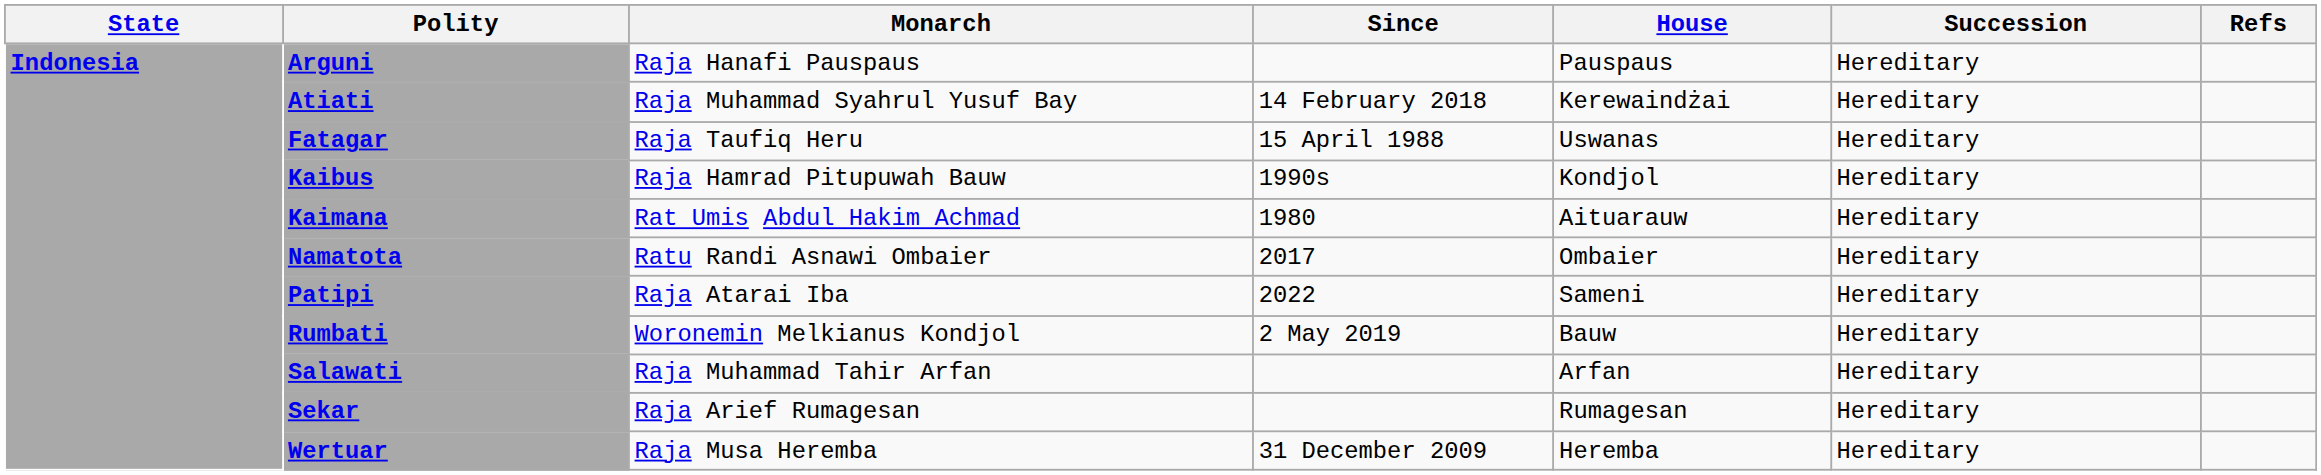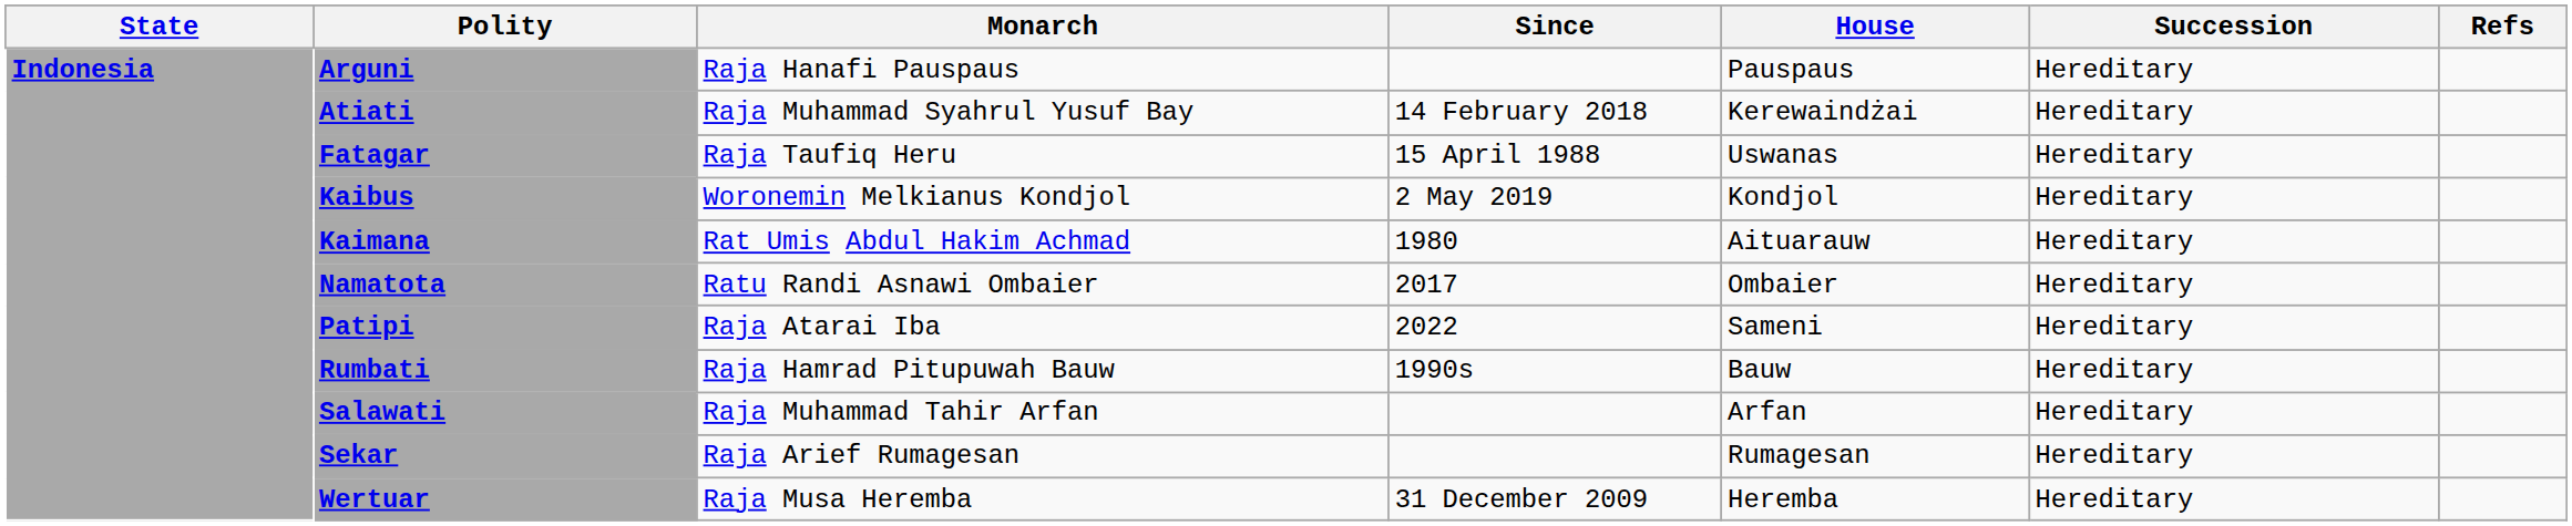Kaibus | Monarch: Raja Hamrad Pitupuwah Bauw -> Woronemin Melkianus Kondjol
Kaibus | Since: 1990s -> 2 May 2019
Rumbati | Monarch: Woronemin Melkianus Kondjol -> Raja Hamrad Pitupuwah Bauw
Rumbati | Since: 2 May 2019 -> 1990s
